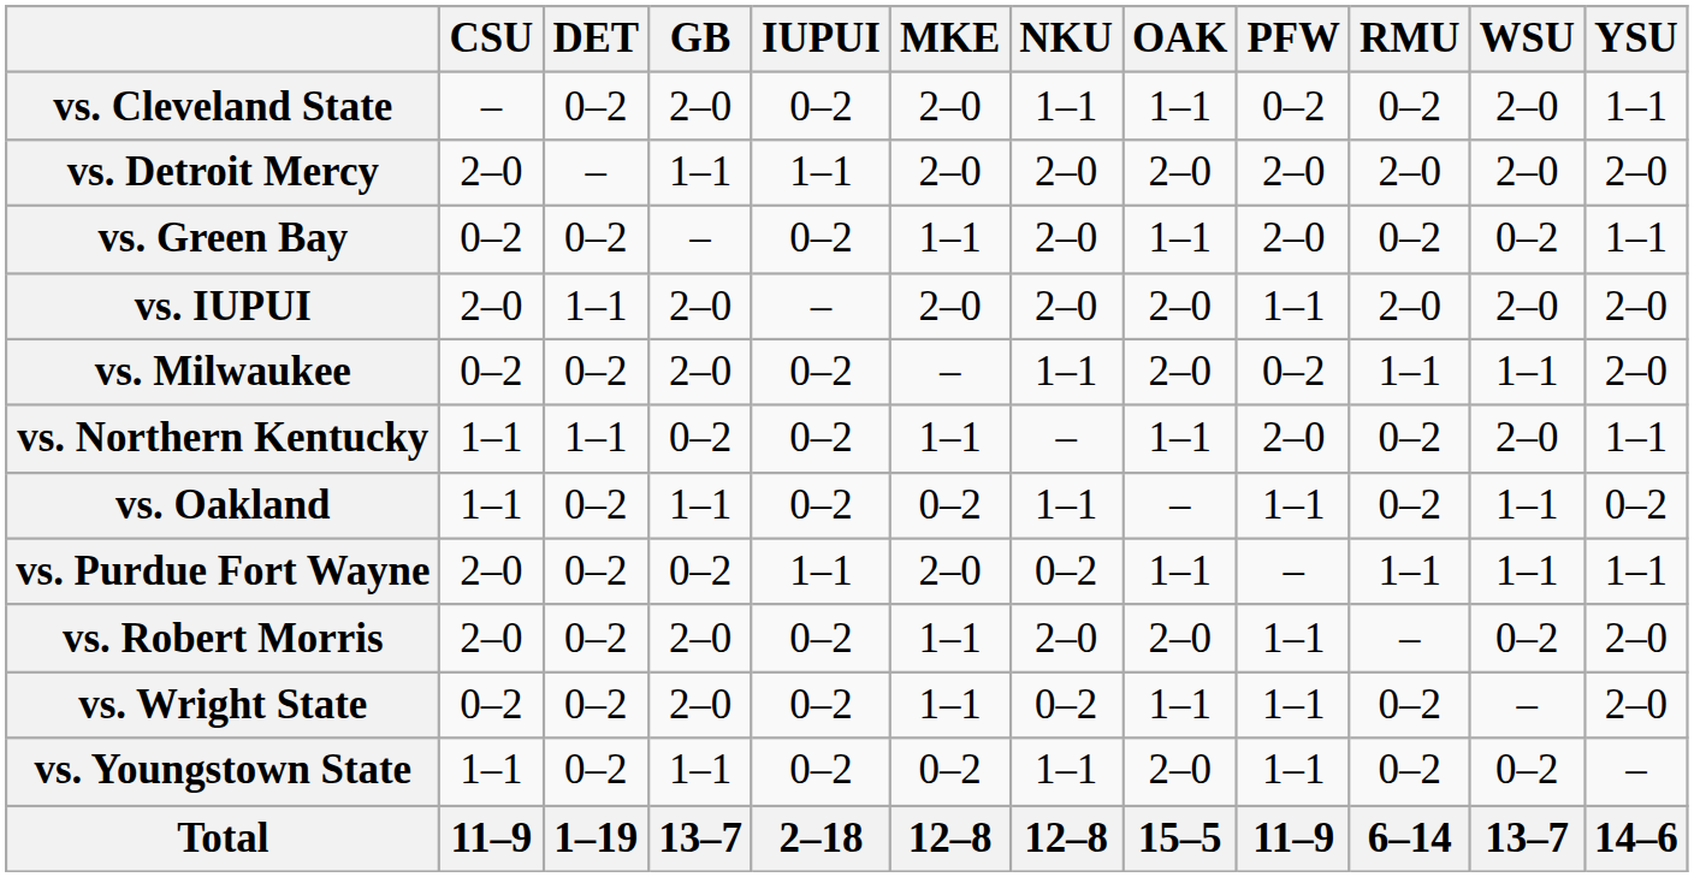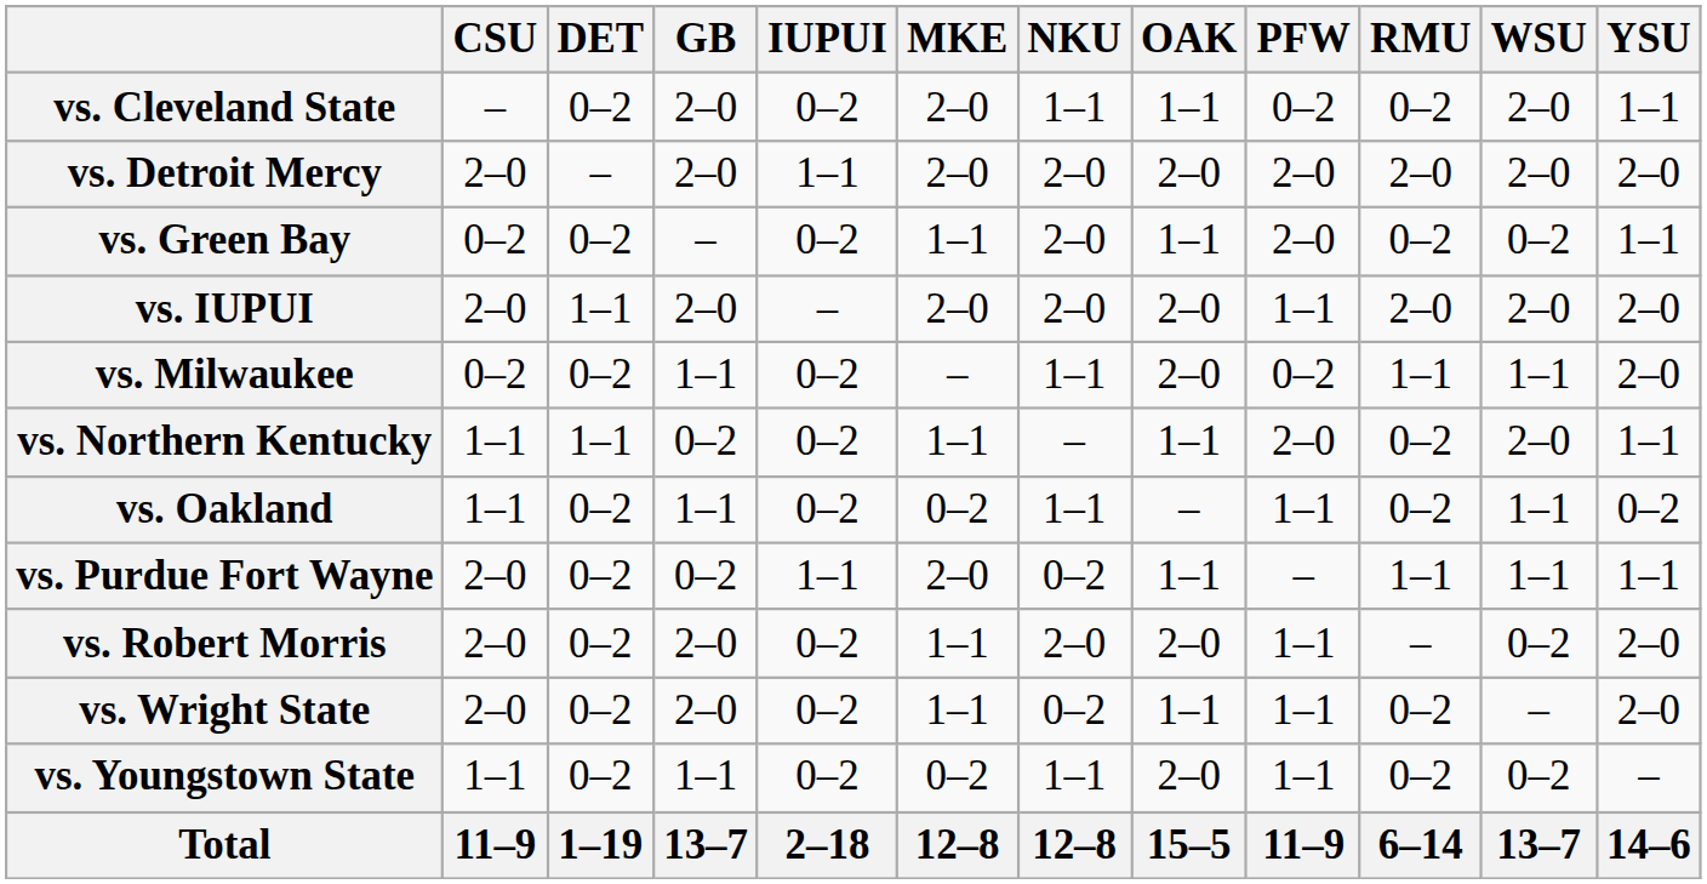vs. Detroit Mercy | GB: 1–1 -> 2–0
vs. Milwaukee | GB: 2–0 -> 1–1
vs. Wright State | CSU: 0–2 -> 2–0
